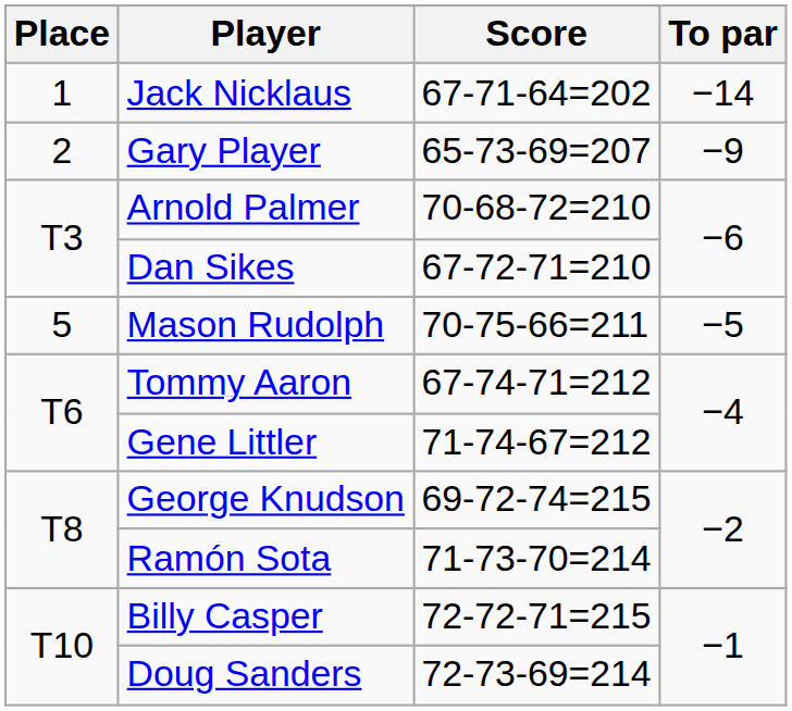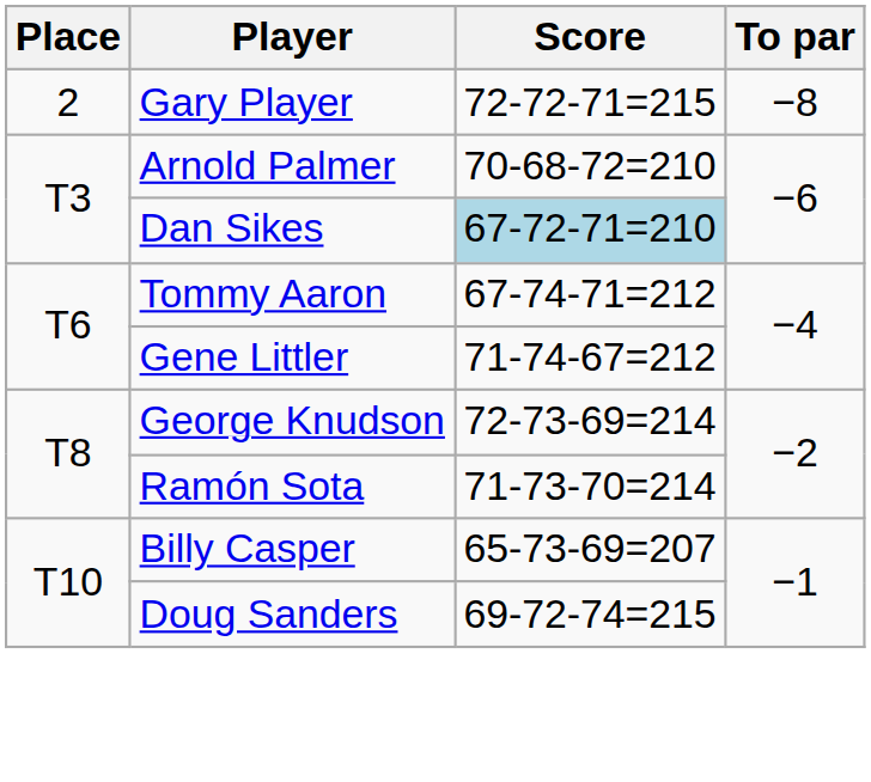- row: 1 | Jack Nicklaus | 67-71-64=202 | −14
Gary Player | Score: 65-73-69=207 -> 72-72-71=215
Gary Player | To par: −9 -> −8
Dan Sikes | Score: no background -> lightblue background
- row: 5 | Mason Rudolph | 70-75-66=211 | −5
George Knudson | Score: 69-72-74=215 -> 72-73-69=214
Billy Casper | Score: 72-72-71=215 -> 65-73-69=207
Doug Sanders | Score: 72-73-69=214 -> 69-72-74=215
